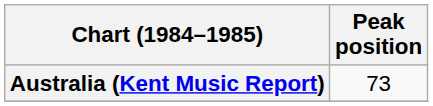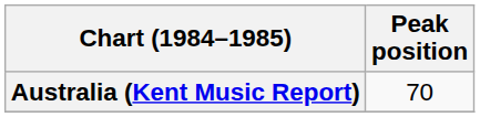Australia (Kent Music Report) | Peak position: 73 -> 70
